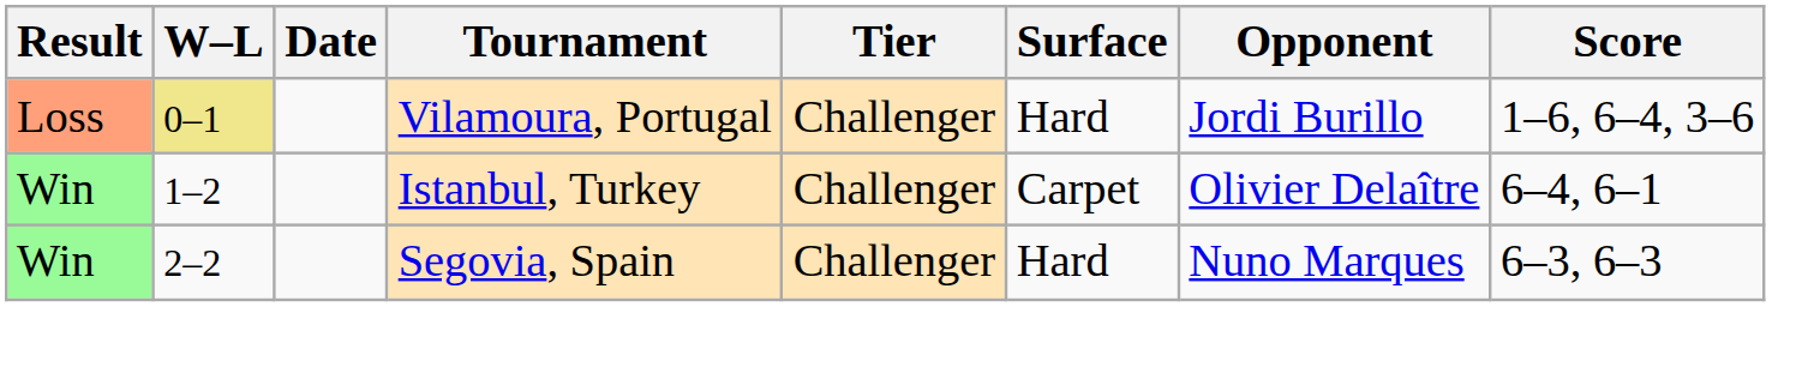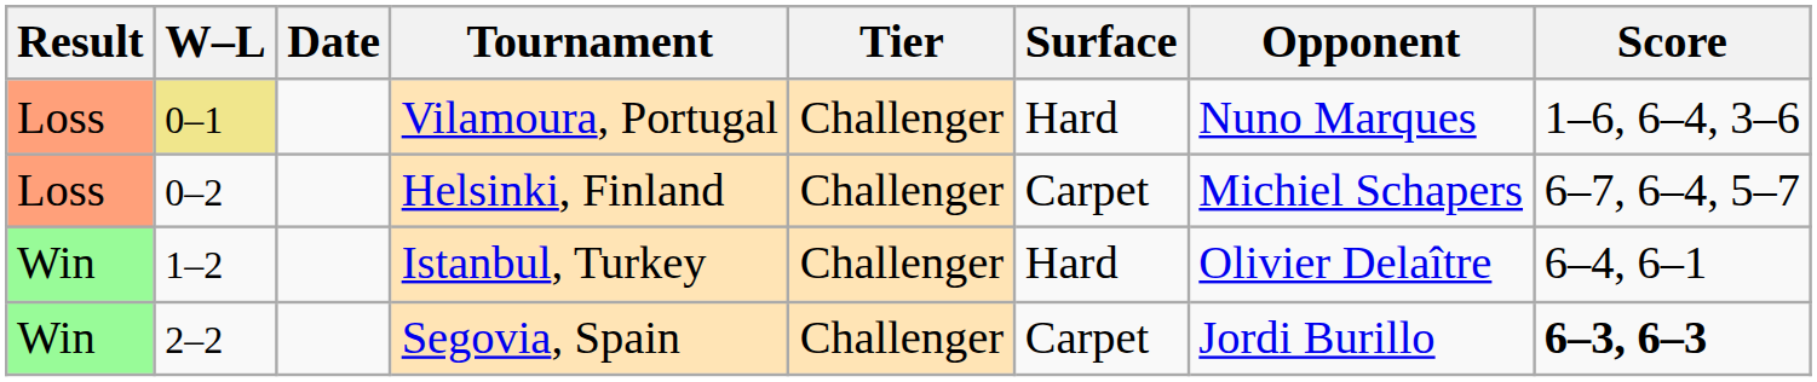Vilamoura, Portugal | Opponent: Jordi Burillo -> Nuno Marques
+ row: Loss | 0–2 | Helsinki, Finland | Challenger | Carpet | Michiel Schapers | 6–7, 6–4, 5–7
Istanbul, Turkey | Surface: Carpet -> Hard
Segovia, Spain | Surface: Hard -> Carpet
Segovia, Spain | Opponent: Nuno Marques -> Jordi Burillo
Segovia, Spain | Score: normal -> bold
